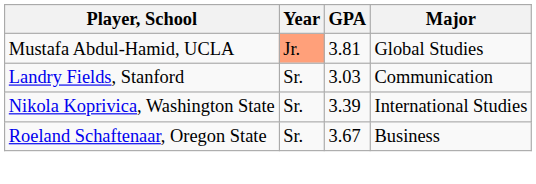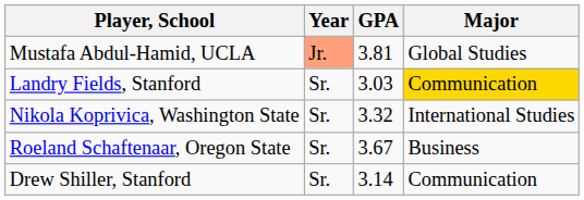Landry Fields, Stanford | Major: no background -> gold background
Nikola Koprivica, Washington State | GPA: 3.39 -> 3.32
+ row: Drew Shiller, Stanford | Sr. | 3.14 | Communication
